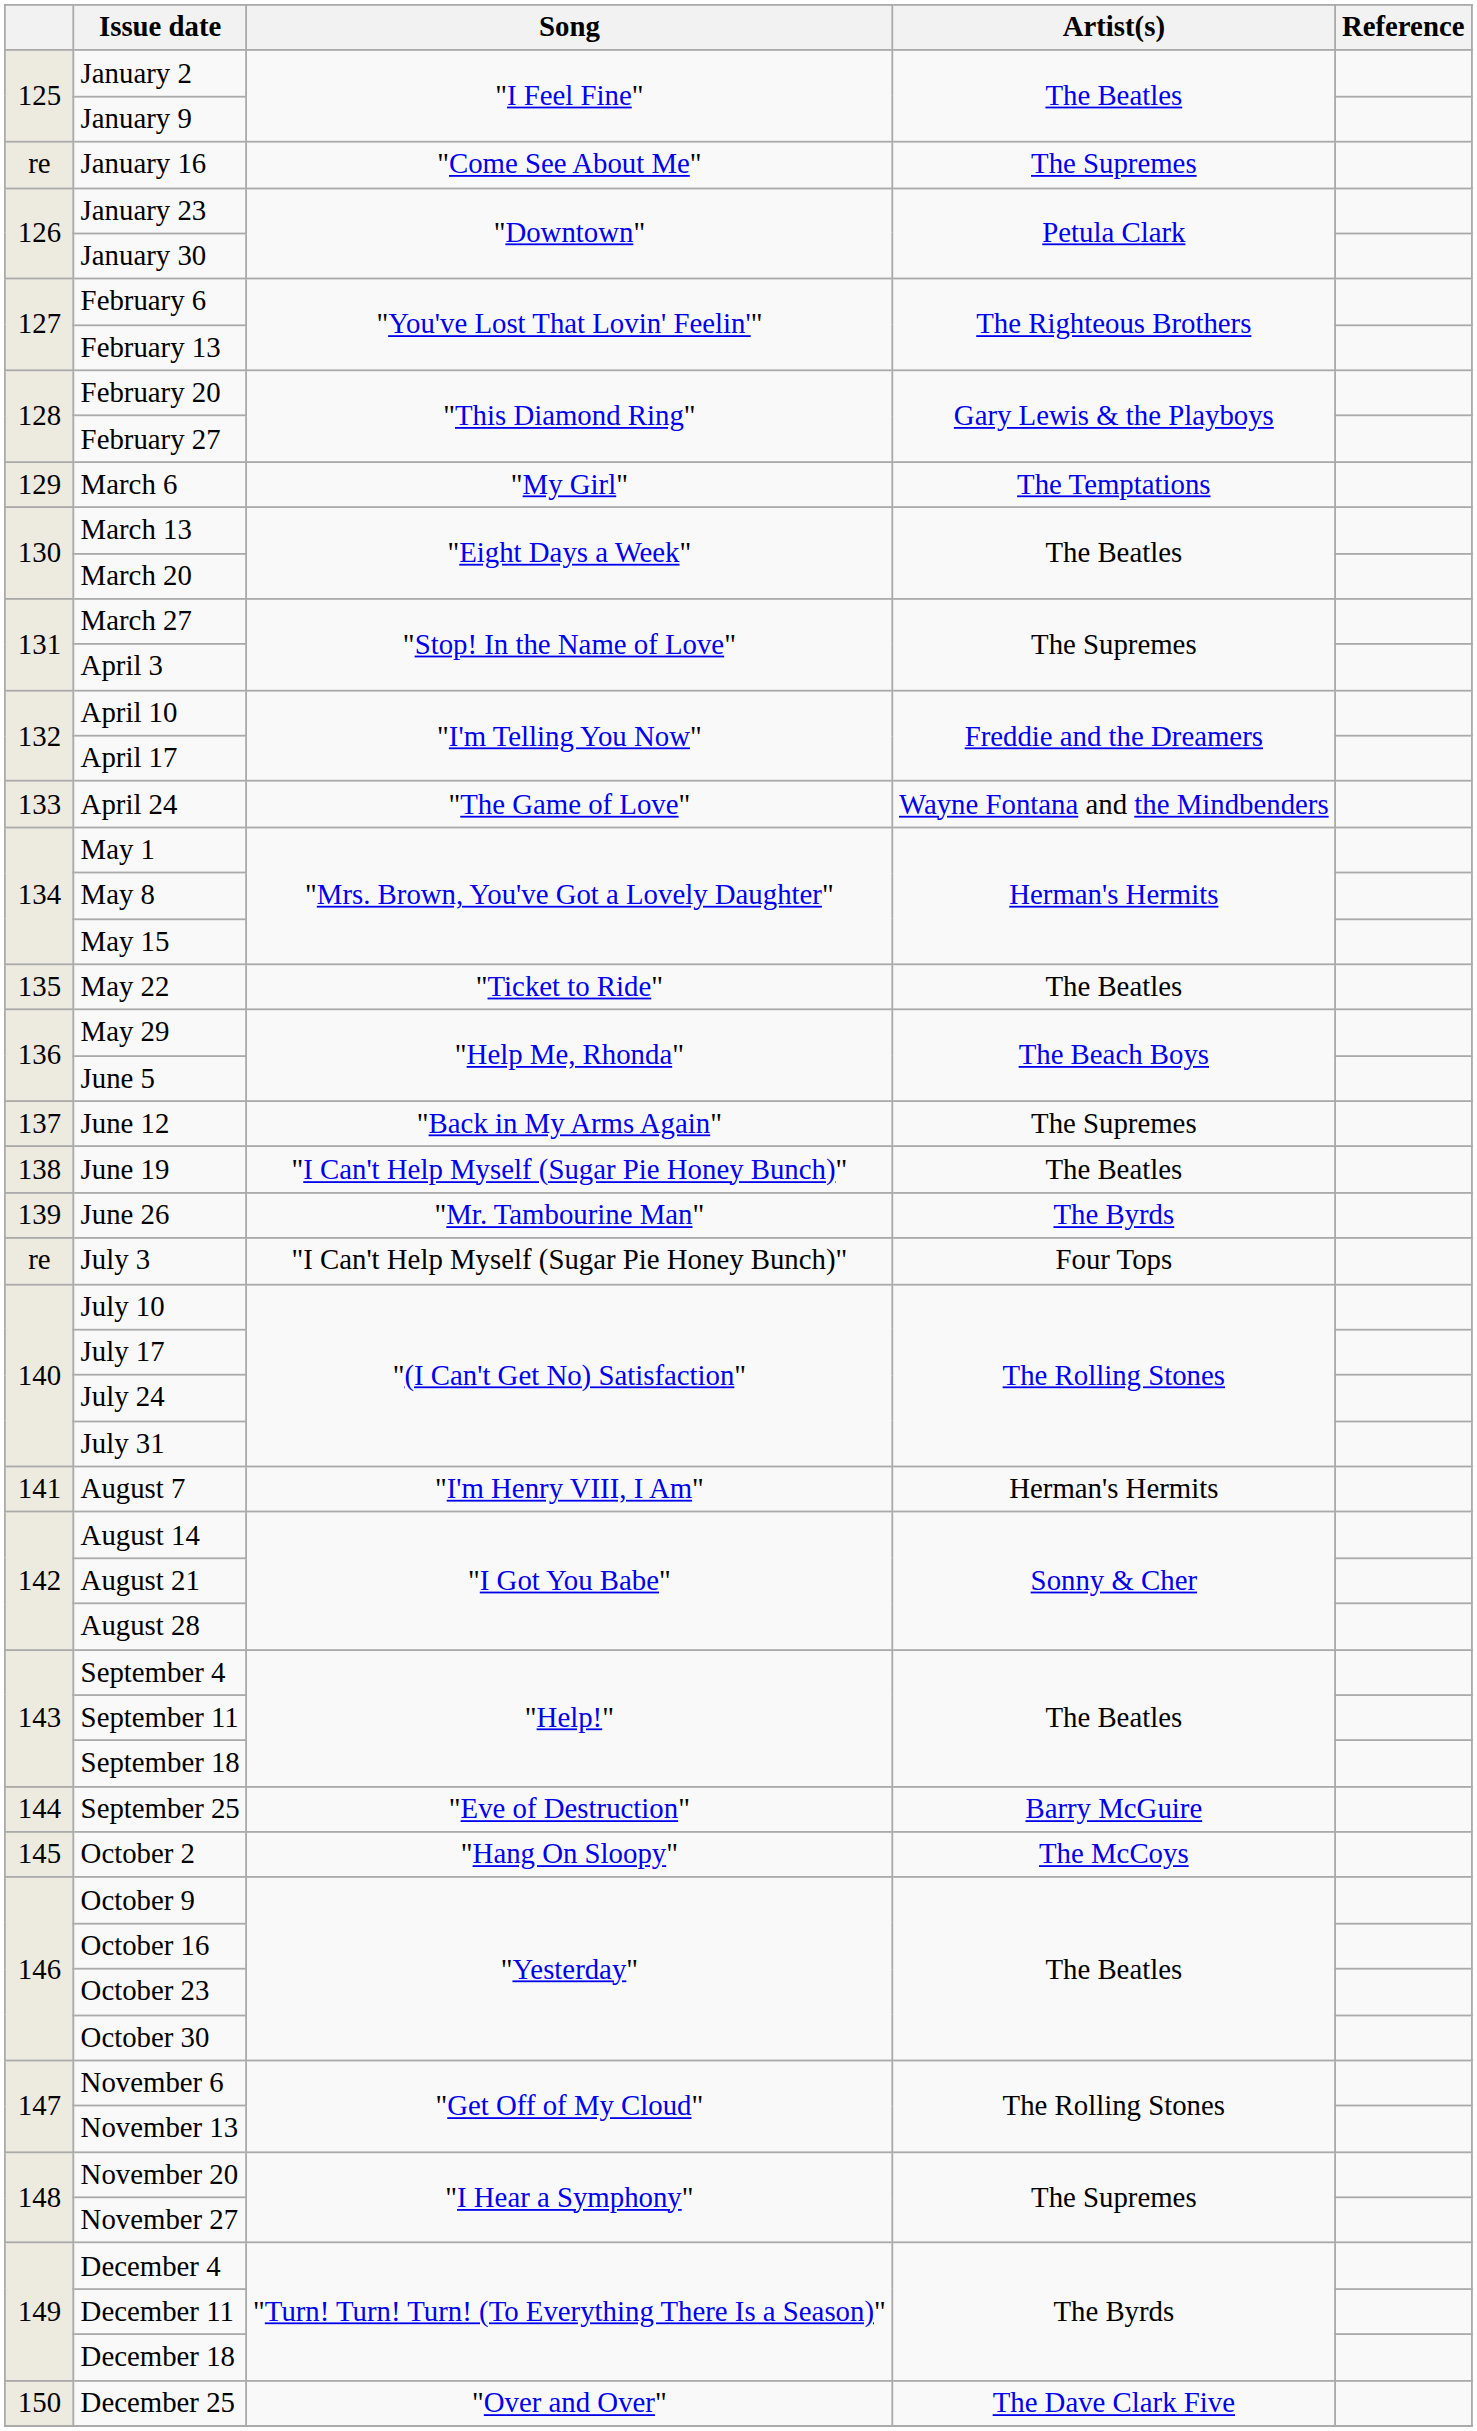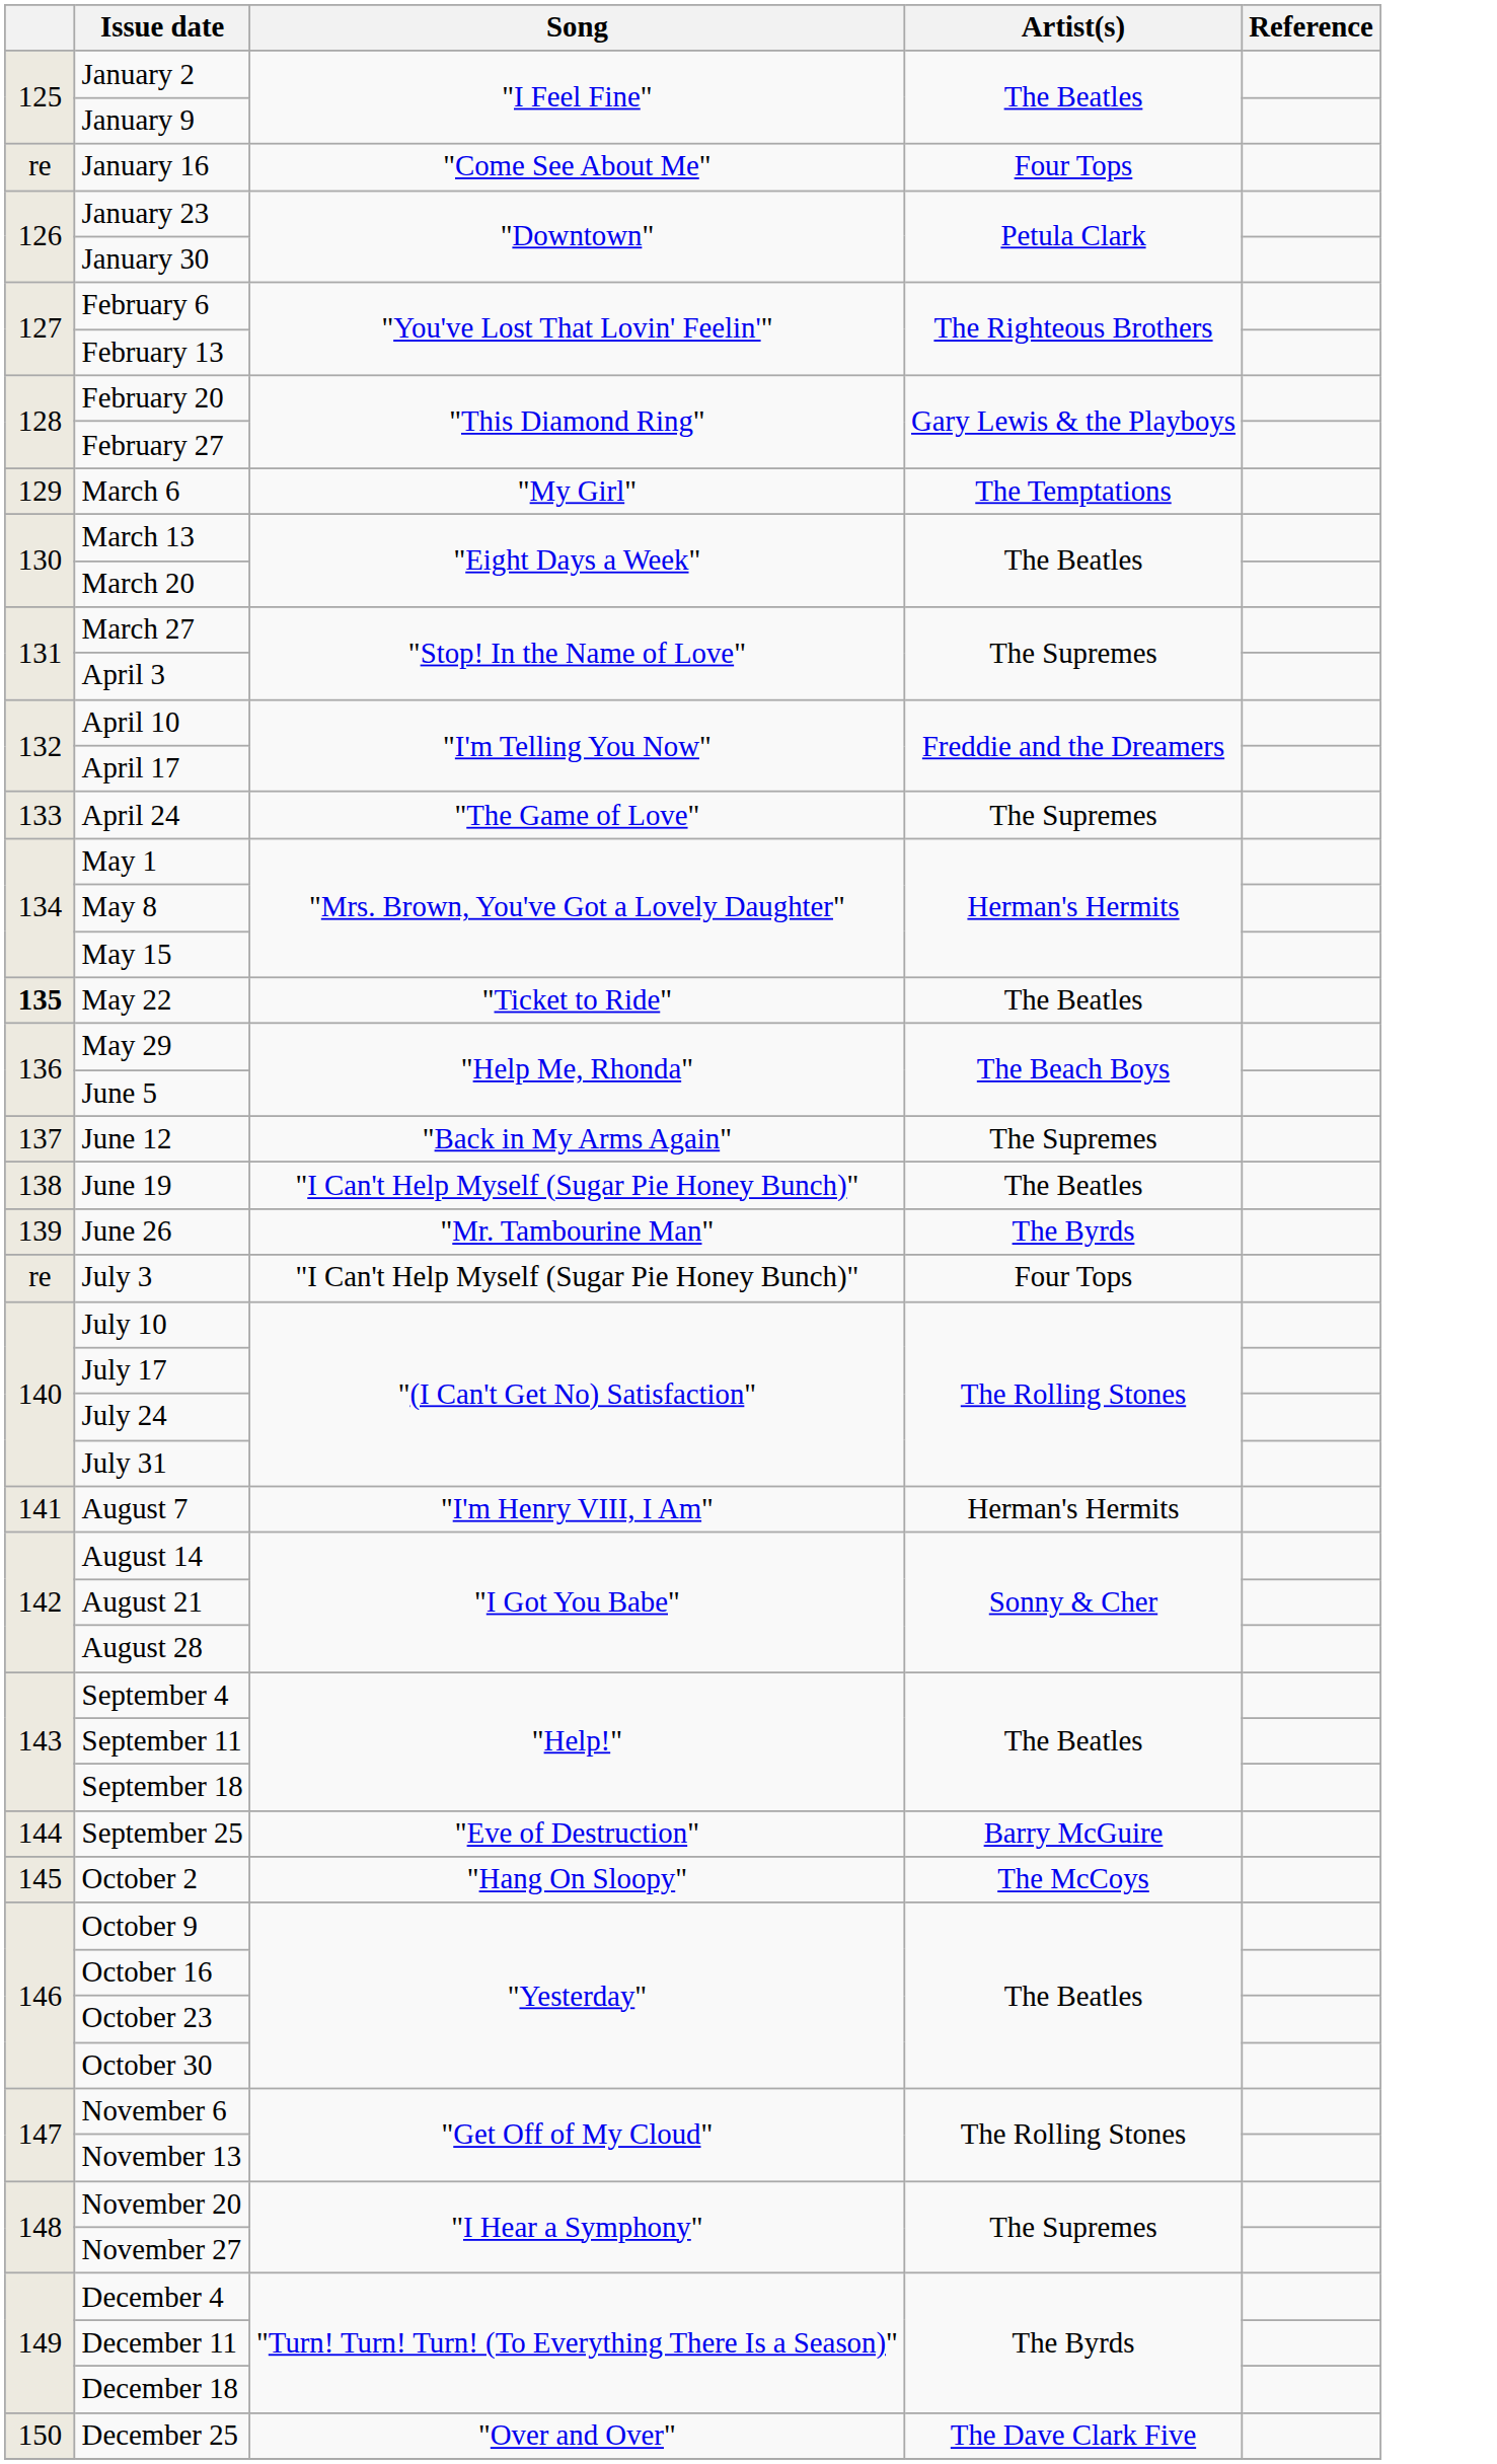January 16 | Artist(s): The Supremes -> Four Tops
April 24 | Artist(s): Wayne Fontana and the Mindbenders -> The Supremes
May 22 | column 1: normal -> bold
